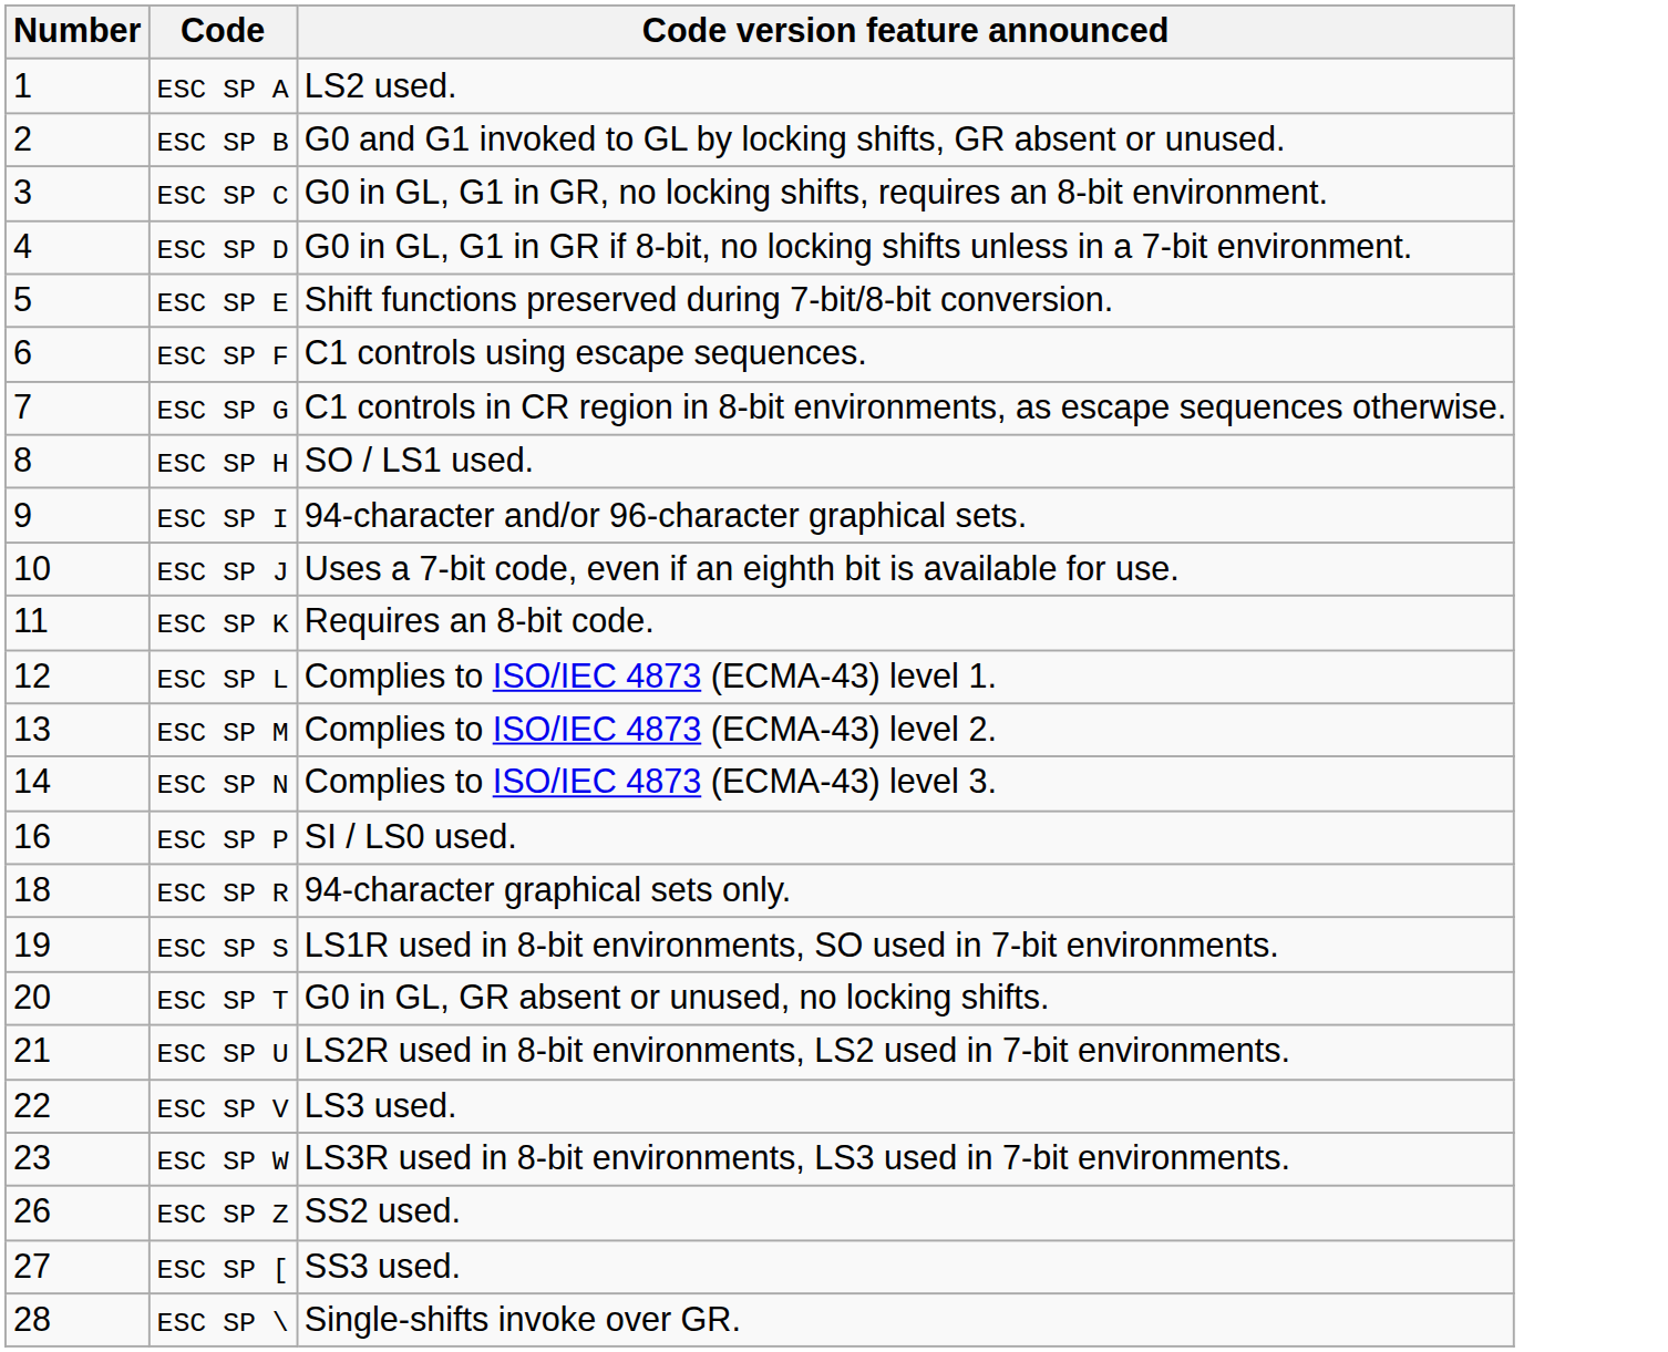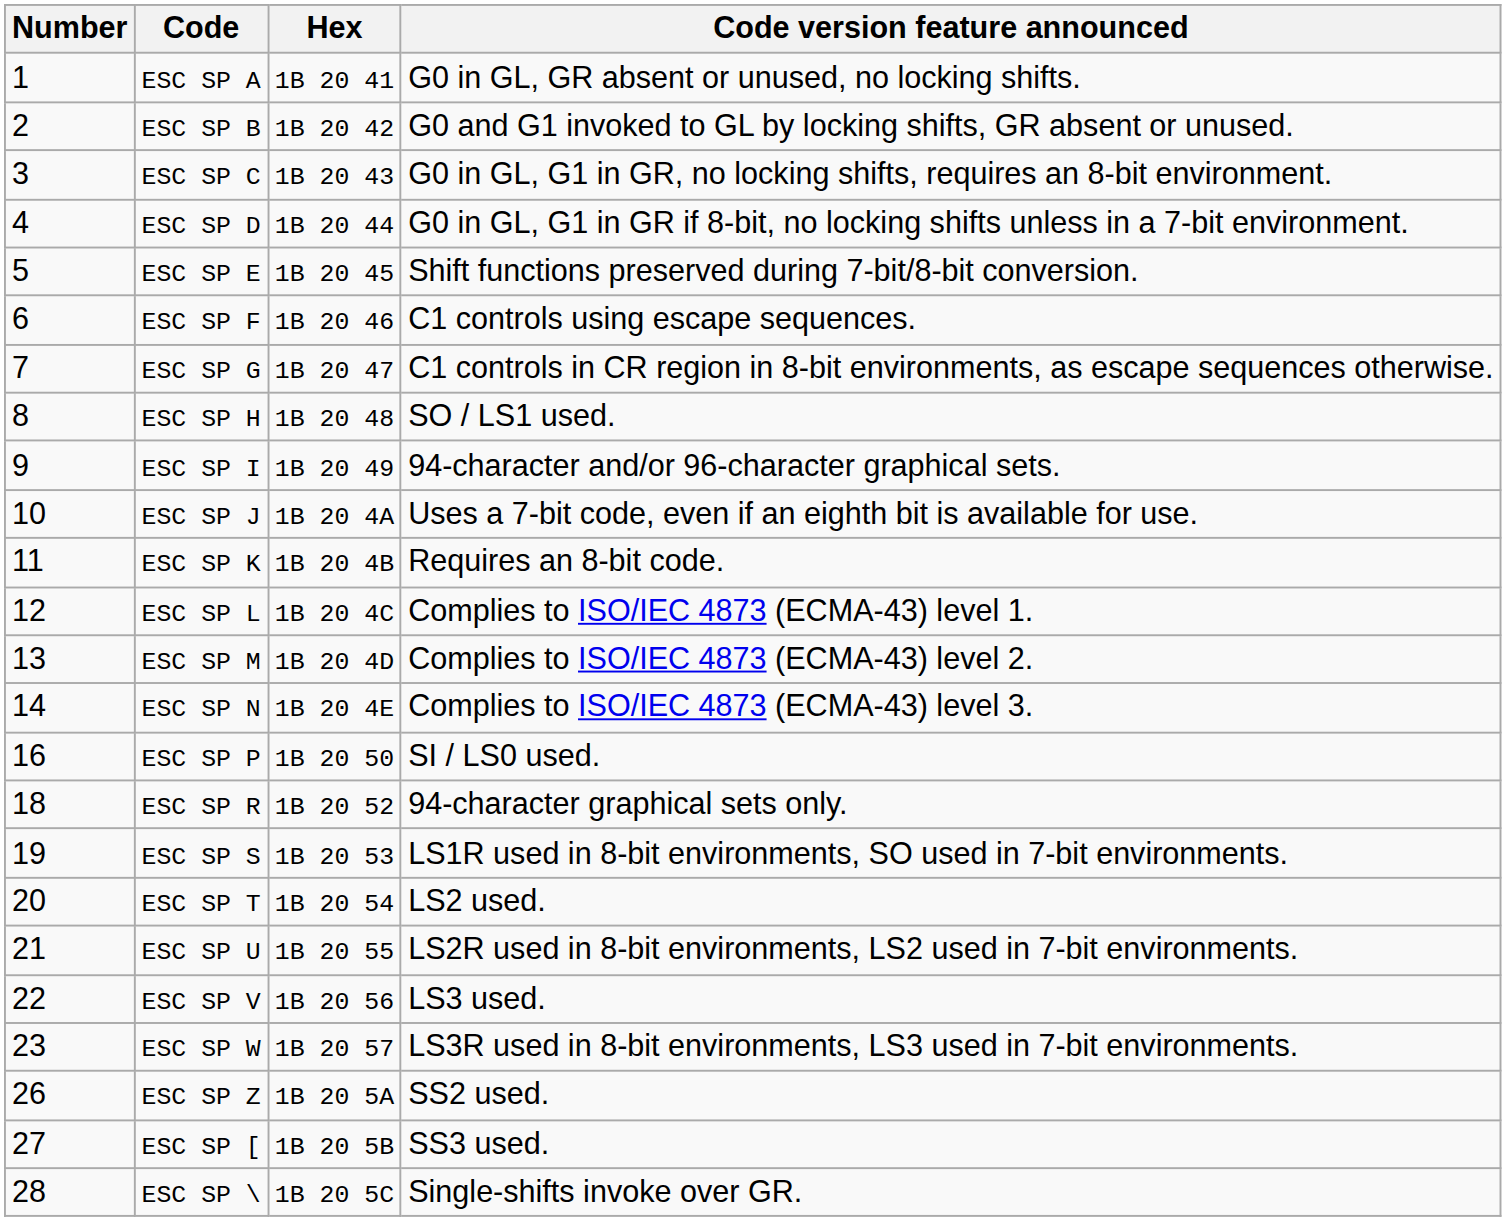+ column: Hex | 1B 20 41 | 1B 20 42 | 1B 20 43 | 1B 20 44 | 1B 20 45 | 1B 20 46 | 1B 20 47 | 1B 20 48 | 1B 20 49 | 1B 20 4A | 1B 20 4B | 1B 20 4C | 1B 20 4D | 1B 20 4E | 1B 20 50 | 1B 20 52 | 1B 20 53 | 1B 20 54 | 1B 20 55 | 1B 20 56 | 1B 20 57 | 1B 20 5A | 1B 20 5B | 1B 20 5C
ESC SP A | Code version feature announced: LS2 used. -> G0 in GL, GR absent or unused, no locking shifts.
ESC SP T | Code version feature announced: G0 in GL, GR absent or unused, no locking shifts. -> LS2 used.
